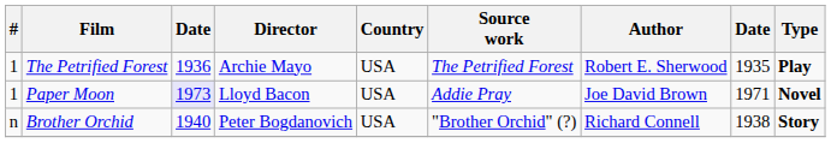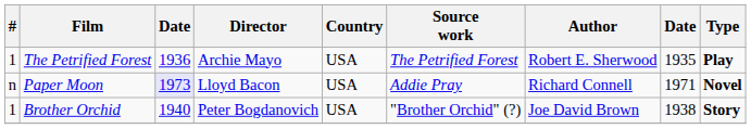Paper Moon | #: 1 -> n
Paper Moon | Author: Joe David Brown -> Richard Connell
Brother Orchid | #: n -> 1
Brother Orchid | Author: Richard Connell -> Joe David Brown
